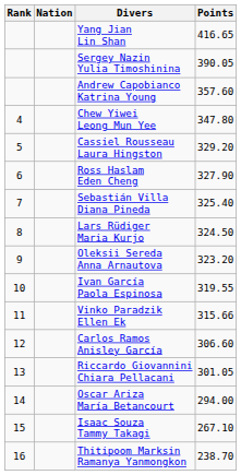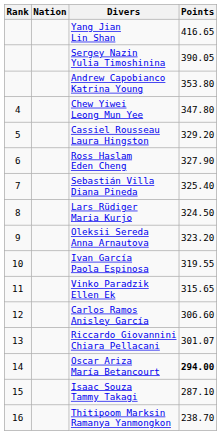Andrew Capobianco Katrina Young | Points: 357.60 -> 353.80
Vinko Paradzik Ellen Ek | Points: 315.66 -> 315.65
Riccardo Giovannini Chiara Pellacani | Points: 301.05 -> 301.07
Oscar Ariza María Betancourt | Points: normal -> bold
Isaac Souza Tammy Takagi | Points: 267.10 -> 287.10
